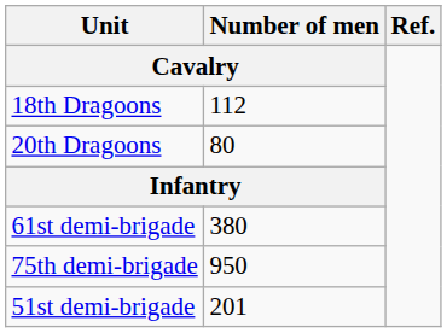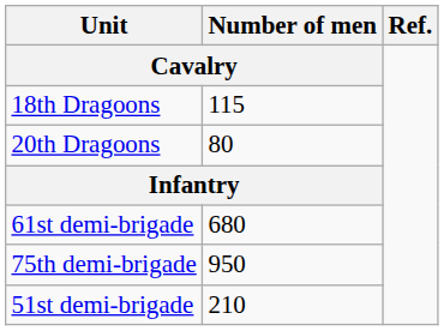18th Dragoons | Number of men: 112 -> 115
61st demi-brigade | Number of men: 380 -> 680
51st demi-brigade | Number of men: 201 -> 210
